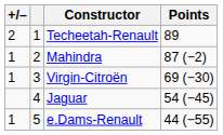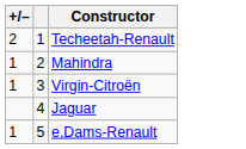- column: Points | 89 | 87 (−2) | 69 (−30) | 54 (−45) | 44 (−55)
